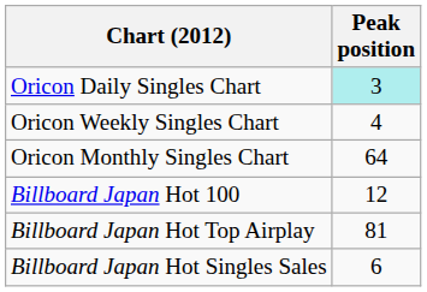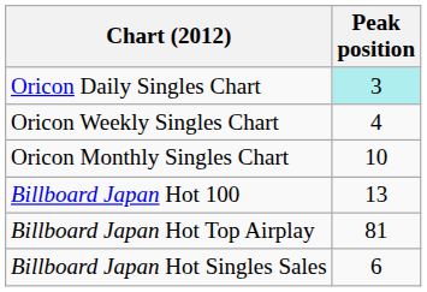Oricon Monthly Singles Chart | Peak position: 64 -> 10
Billboard Japan Hot 100 | Peak position: 12 -> 13
